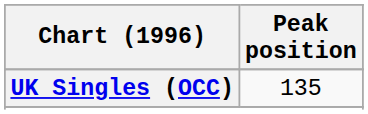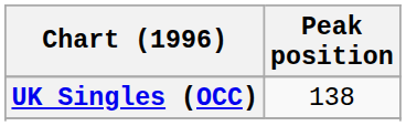UK Singles (OCC) | Peak position: 135 -> 138
